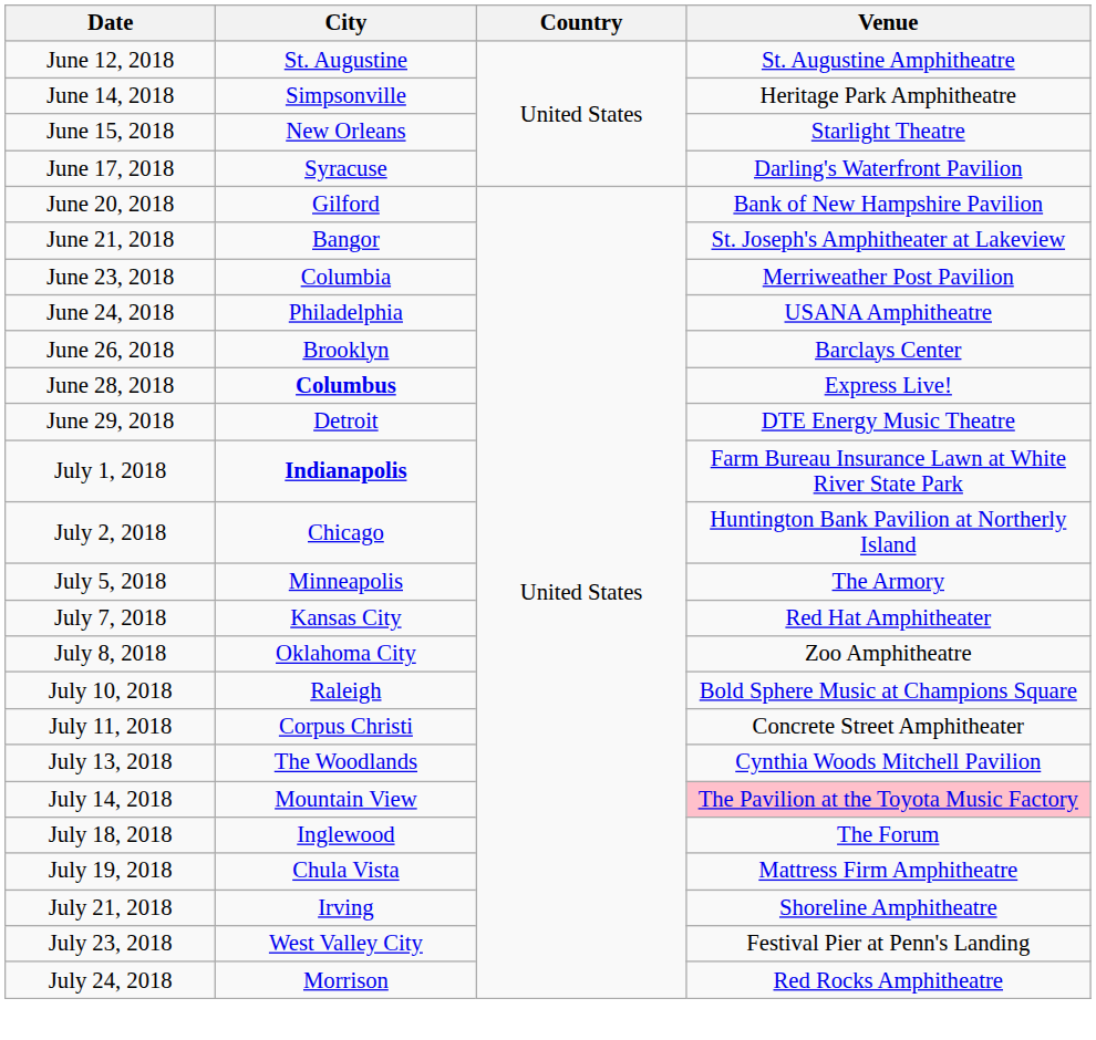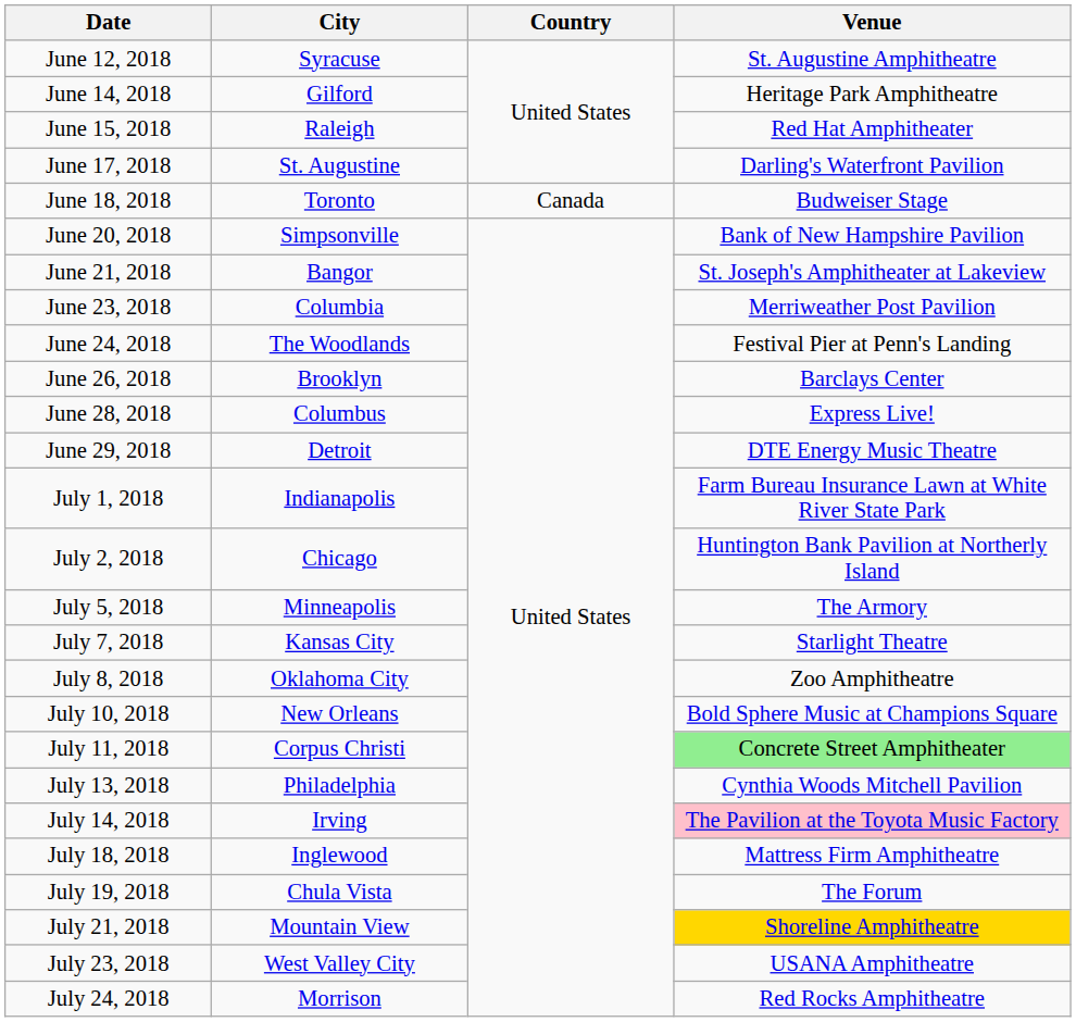June 12, 2018 | City: St. Augustine -> Syracuse
June 14, 2018 | City: Simpsonville -> Gilford
June 15, 2018 | City: New Orleans -> Raleigh
June 15, 2018 | Venue: Starlight Theatre -> Red Hat Amphitheater
June 17, 2018 | City: Syracuse -> St. Augustine
+ row: June 18, 2018 | Toronto | Canada | Budweiser Stage
June 20, 2018 | City: Gilford -> Simpsonville
June 24, 2018 | City: Philadelphia -> The Woodlands
June 24, 2018 | Venue: USANA Amphitheatre -> Festival Pier at Penn's Landing
June 28, 2018 | City: bold -> normal
July 1, 2018 | City: bold -> normal
July 7, 2018 | Venue: Red Hat Amphitheater -> Starlight Theatre
July 10, 2018 | City: Raleigh -> New Orleans
July 11, 2018 | Venue: no background -> lightgreen background
July 13, 2018 | City: The Woodlands -> Philadelphia
July 14, 2018 | City: Mountain View -> Irving
July 18, 2018 | Venue: The Forum -> Mattress Firm Amphitheatre
July 19, 2018 | Venue: Mattress Firm Amphitheatre -> The Forum
July 21, 2018 | City: Irving -> Mountain View
July 21, 2018 | Venue: no background -> gold background
July 23, 2018 | Venue: Festival Pier at Penn's Landing -> USANA Amphitheatre
